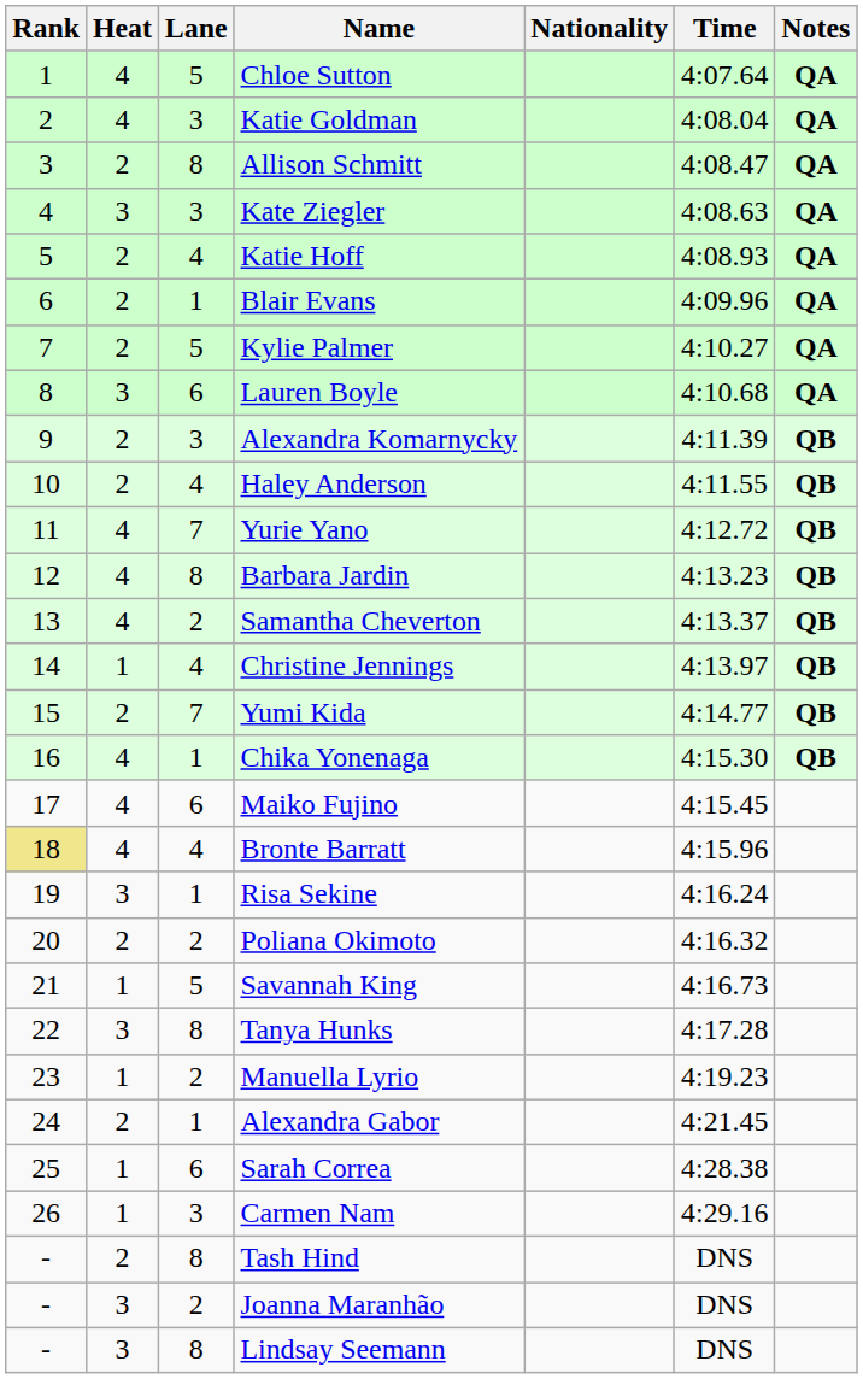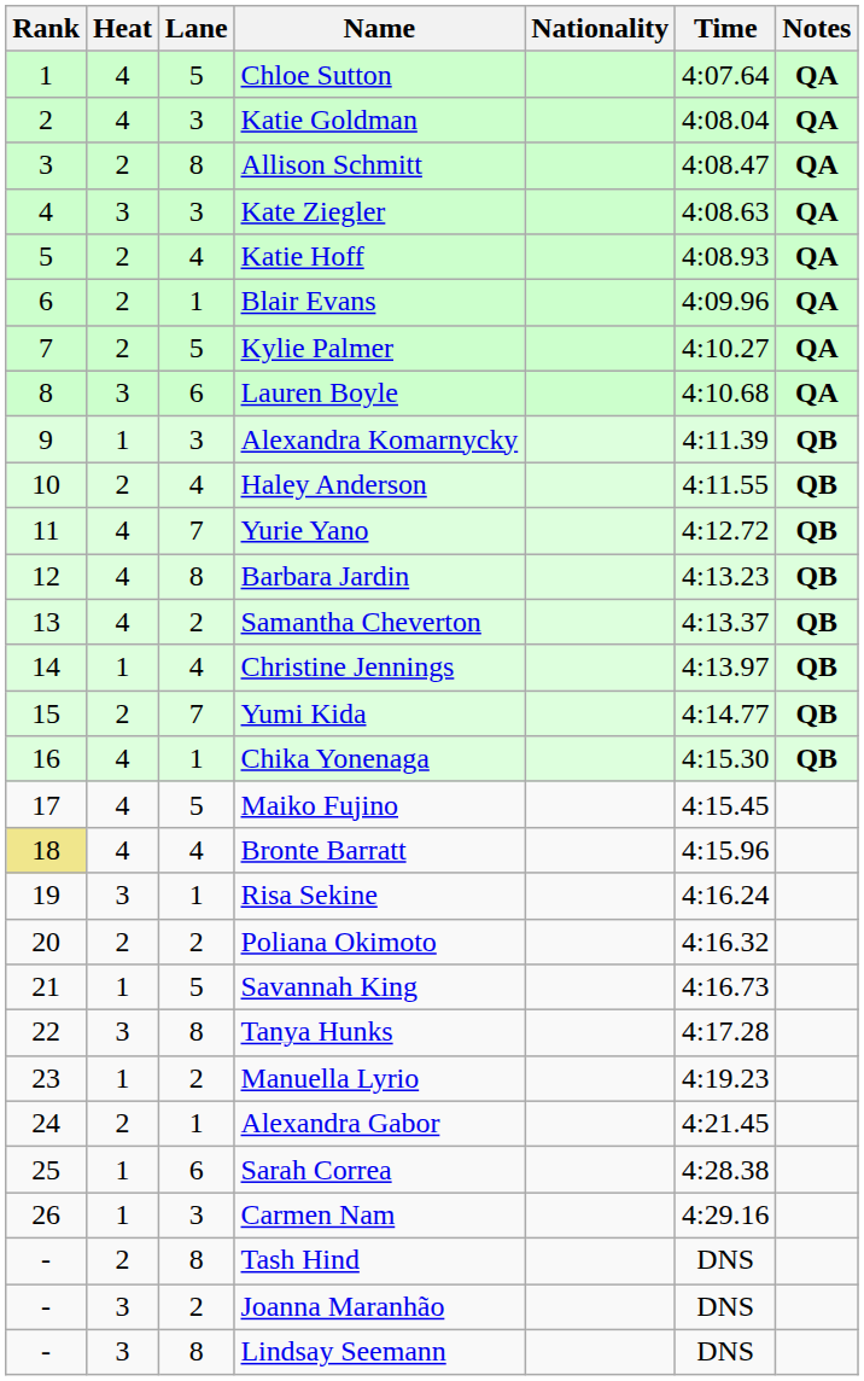Alexandra Komarnycky | Heat: 2 -> 1
Maiko Fujino | Lane: 6 -> 5
